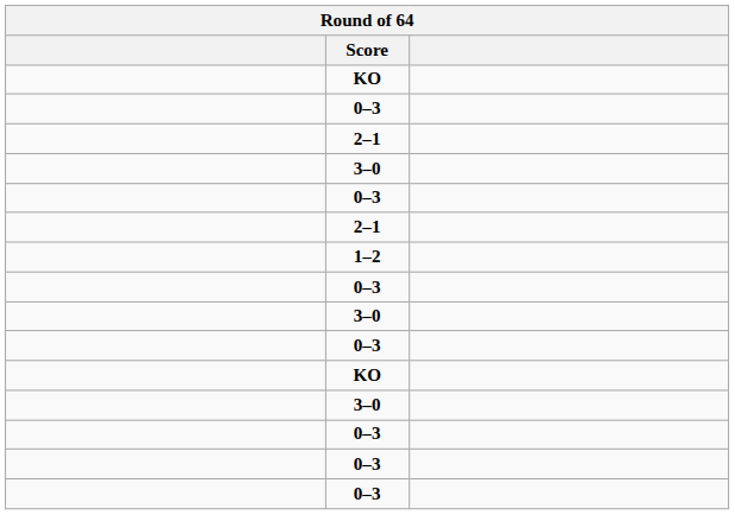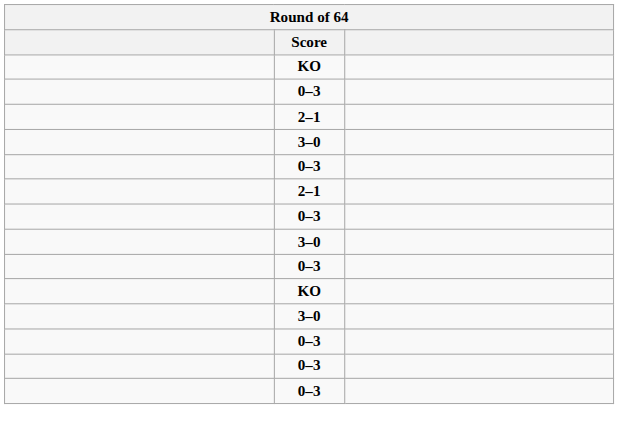- row: 1–2
